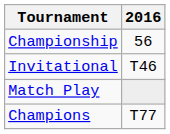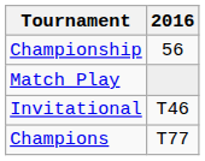rows swapped: Match Play <-> Invitational
